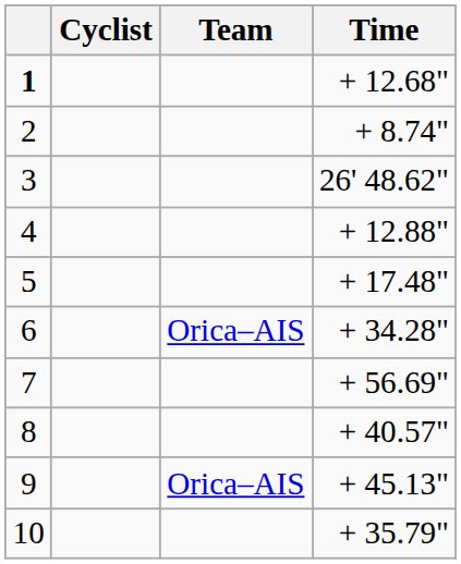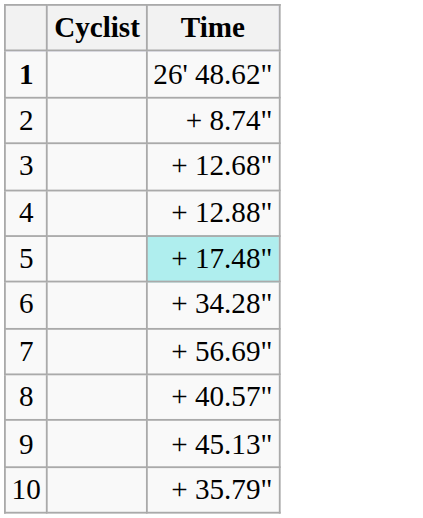- column: Team | Orica–AIS | Orica–AIS
1 | Time: + 12.68" -> 26' 48.62"
3 | Time: 26' 48.62" -> + 12.68"
5 | Time: no background -> paleturquoise background
